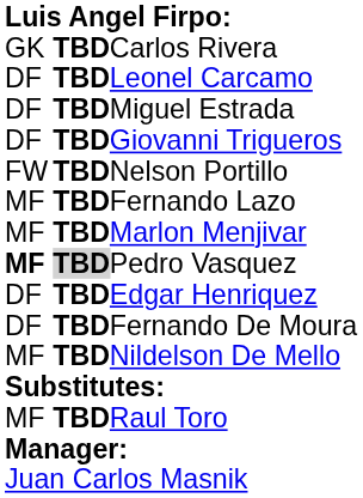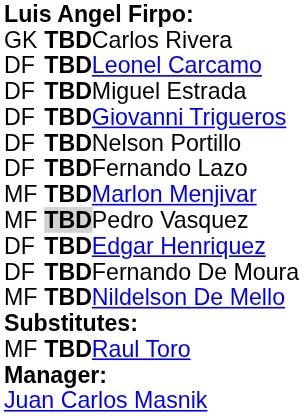Nelson Portillo | column 1: FW -> DF
Fernando Lazo | column 1: MF -> DF
Pedro Vasquez | column 1: bold -> normal
